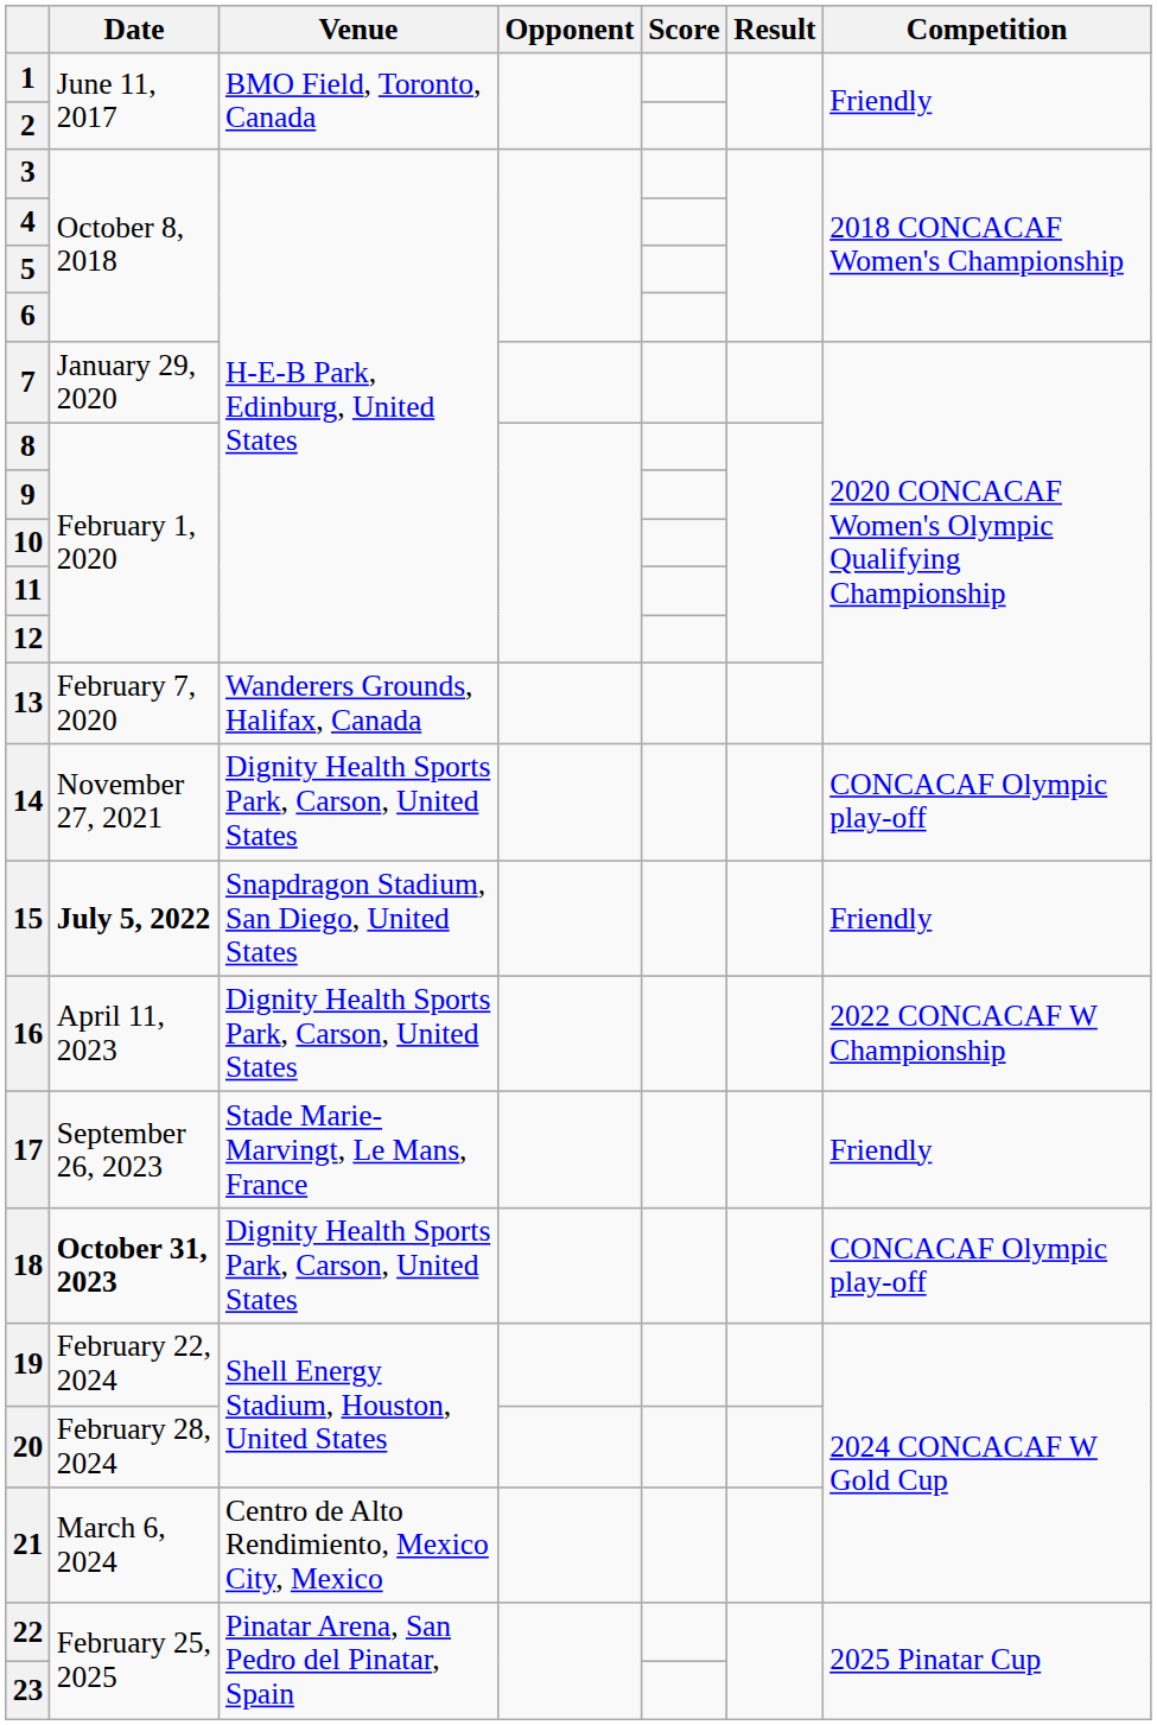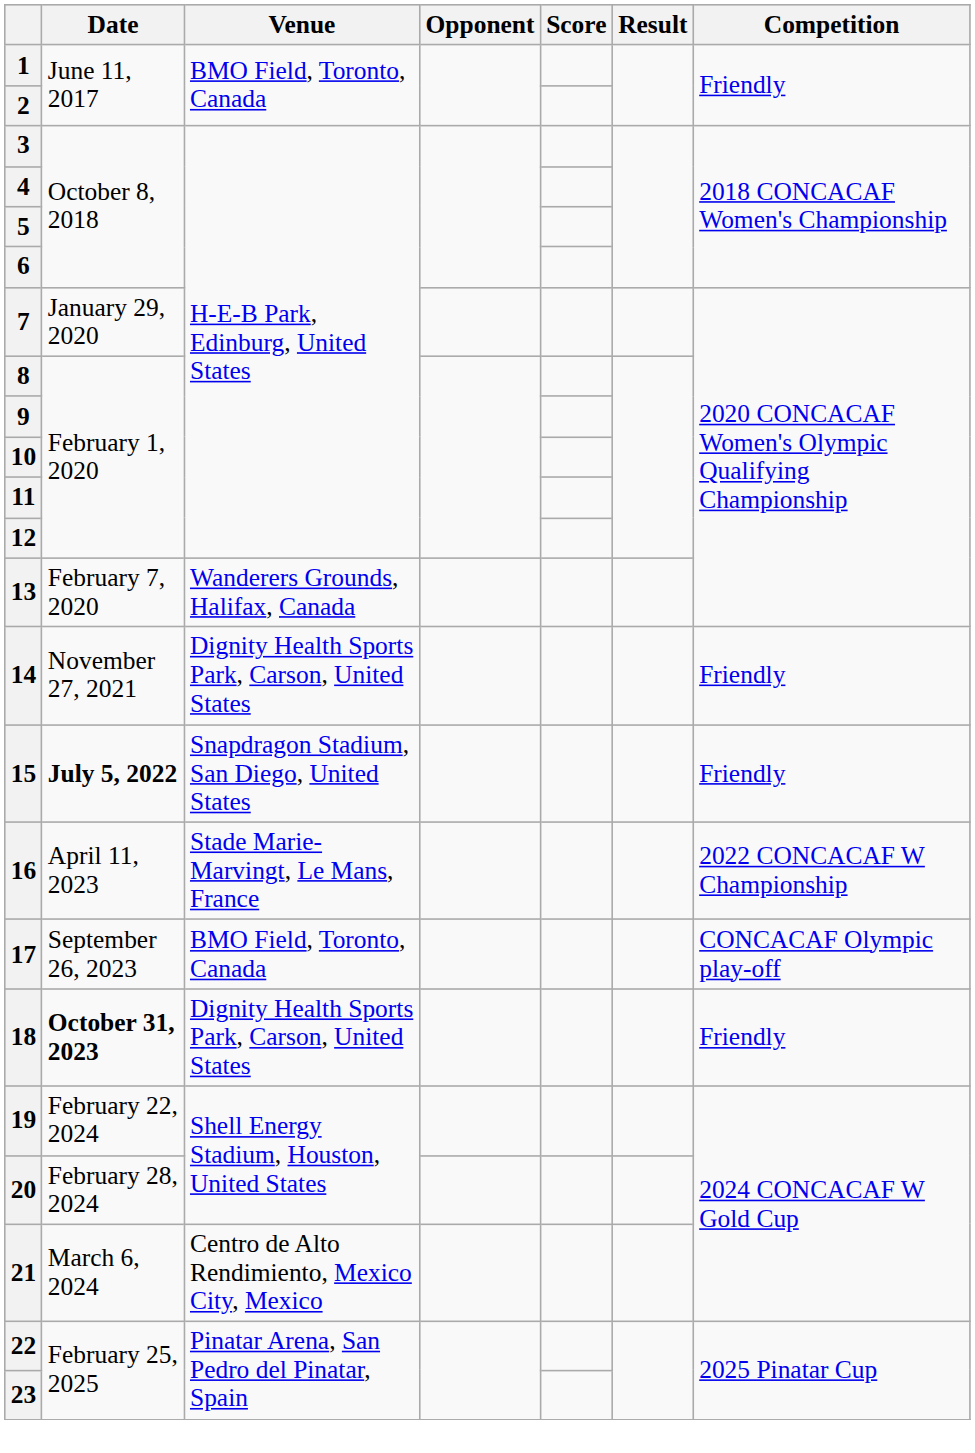14 | Competition: CONCACAF Olympic play-off -> Friendly
16 | Venue: Dignity Health Sports Park, Carson, United States -> Stade Marie-Marvingt, Le Mans, France
17 | Venue: Stade Marie-Marvingt, Le Mans, France -> BMO Field, Toronto, Canada
17 | Competition: Friendly -> CONCACAF Olympic play-off
18 | Competition: CONCACAF Olympic play-off -> Friendly
